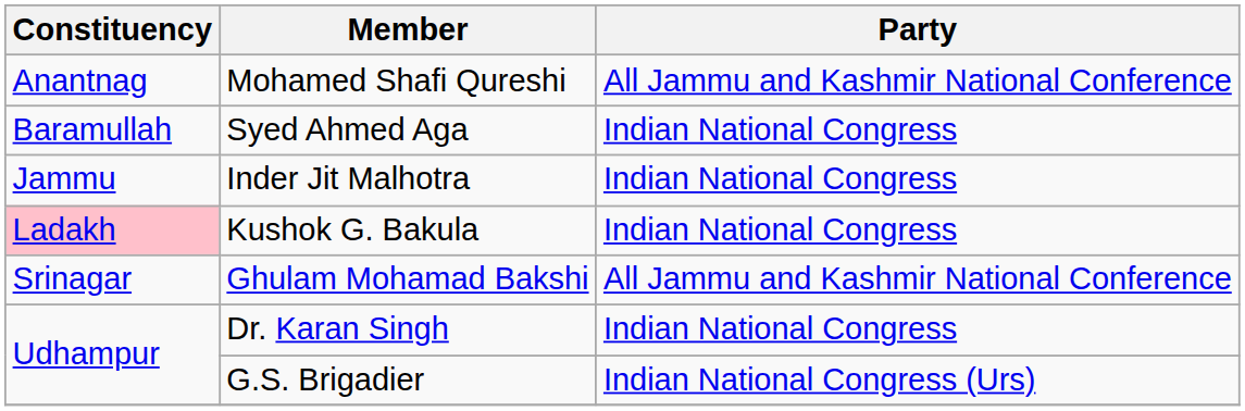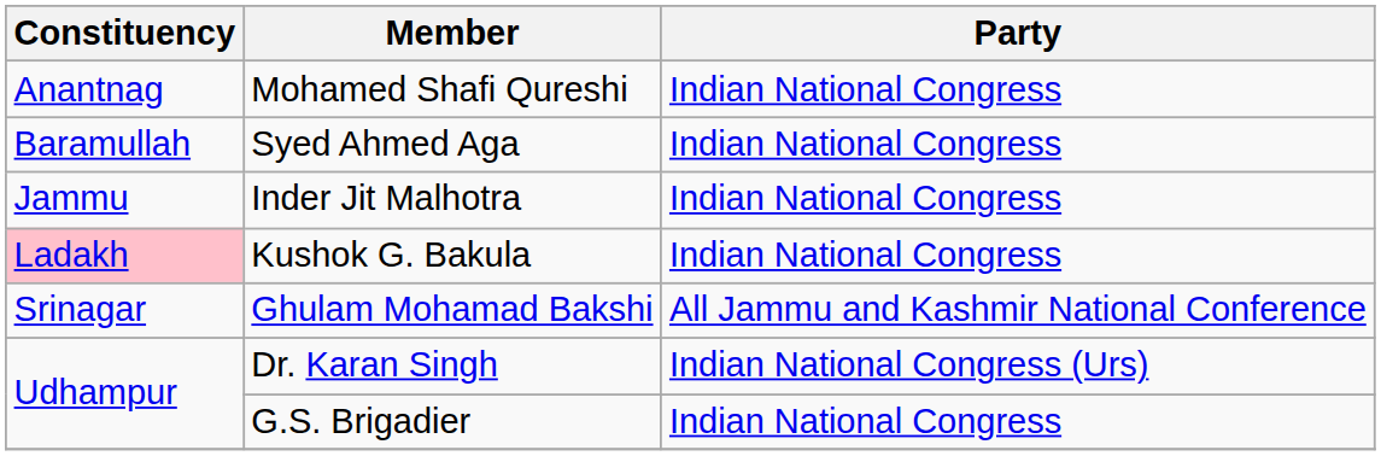Mohamed Shafi Qureshi | Party: All Jammu and Kashmir National Conference -> Indian National Congress
Dr. Karan Singh | Party: Indian National Congress -> Indian National Congress (Urs)
G.S. Brigadier | Party: Indian National Congress (Urs) -> Indian National Congress
